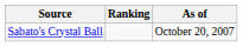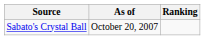columns swapped: Ranking <-> As of
